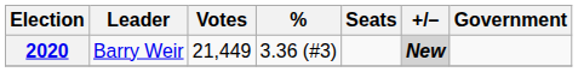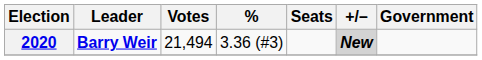2020 | Leader: normal -> bold
2020 | Votes: 21,449 -> 21,494
